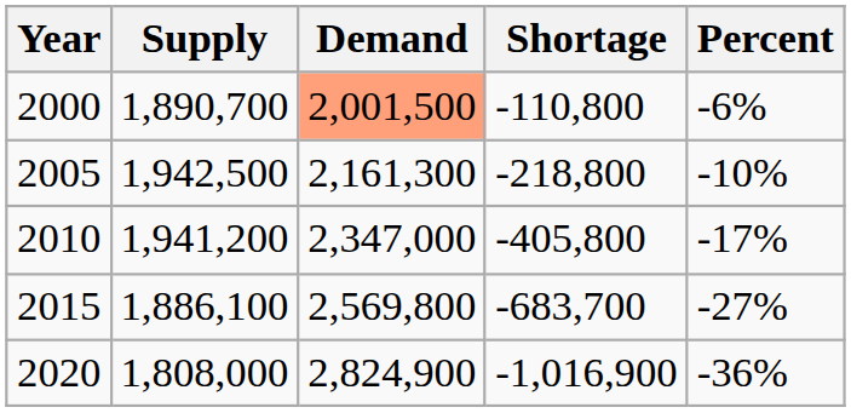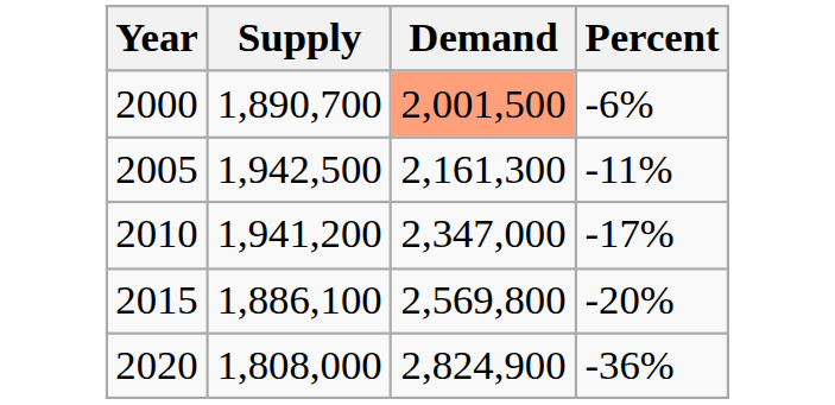- column: Shortage | -110,800 | -218,800 | -405,800 | -683,700 | -1,016,900
2005 | Percent: -10% -> -11%
2015 | Percent: -27% -> -20%
